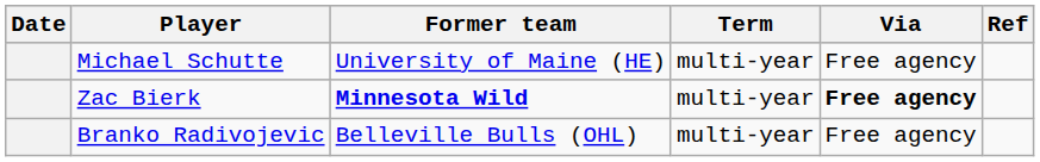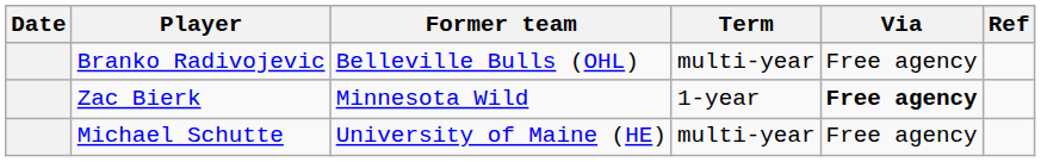rows swapped: Branko Radivojevic <-> Michael Schutte
Zac Bierk | Former team: bold -> normal
Zac Bierk | Term: multi-year -> 1-year
